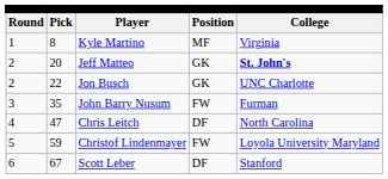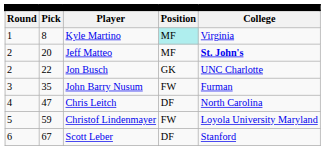Kyle Martino | column 4: no background -> paleturquoise background
Jeff Matteo | column 4: GK -> MF
